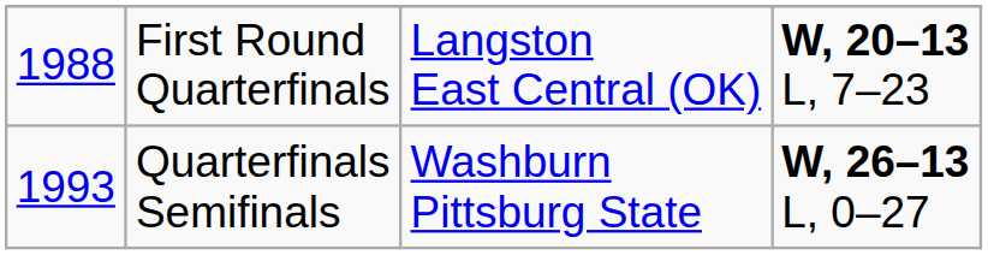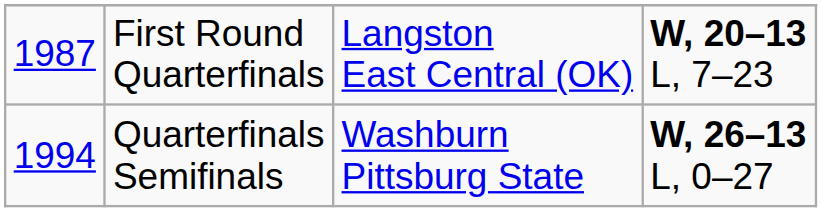First Round Quarterfinals | column 1: 1988 -> 1987
Quarterfinals Semifinals | column 1: 1993 -> 1994
